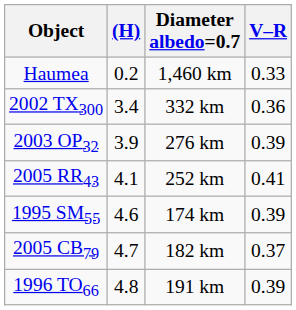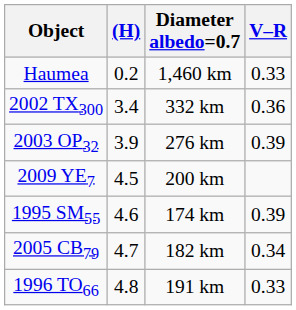- row: 2005 RR43 | 4.1 | 252 km | 0.41
+ row: 2009 YE7 | 4.5 | 200 km
2005 CB79 | V–R: 0.37 -> 0.34
1996 TO66 | V–R: 0.39 -> 0.33
